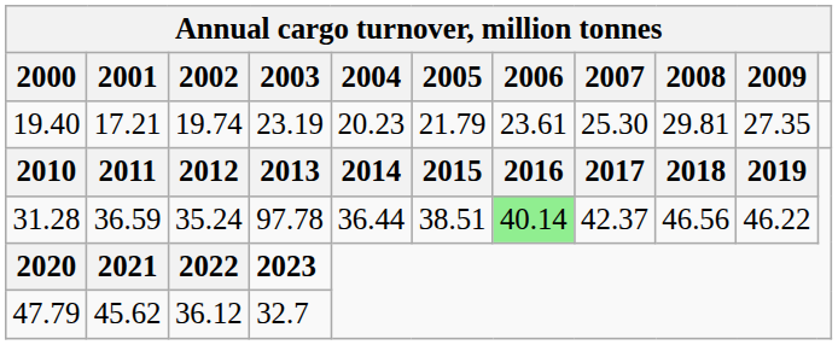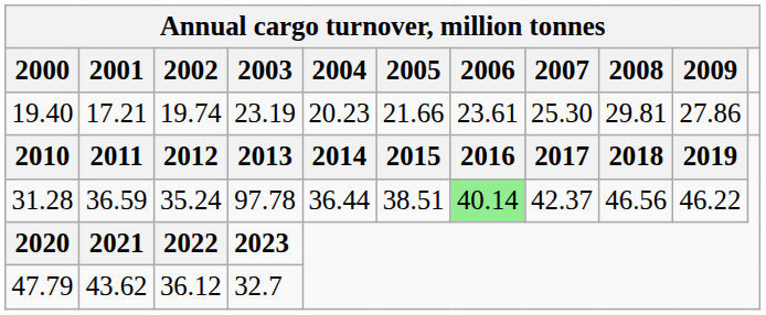19.40 | 2005: 21.79 -> 21.66
19.40 | 2009: 27.35 -> 27.86
47.79 | 2001: 45.62 -> 43.62
